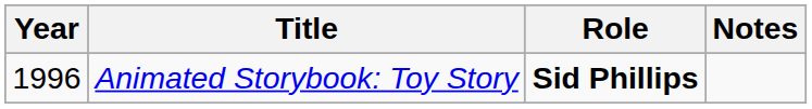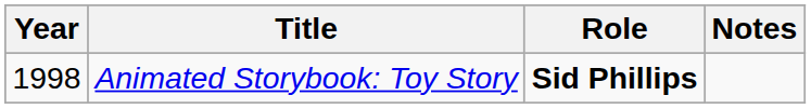Animated Storybook: Toy Story | Year: 1996 -> 1998
